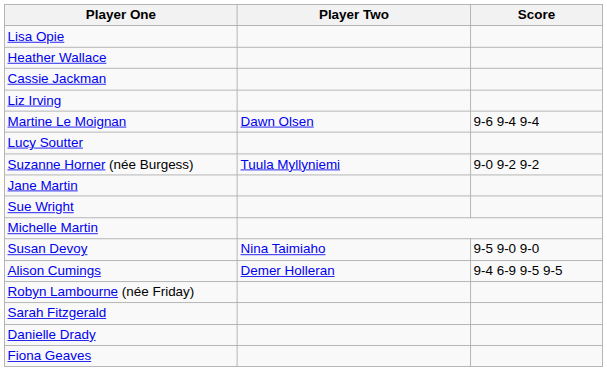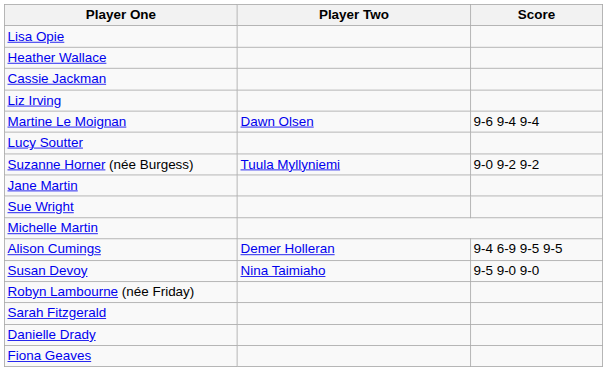rows swapped: Susan Devoy <-> Alison Cumings
